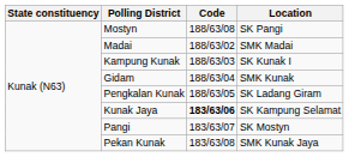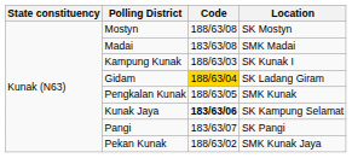Mostyn | Location: SK Pangi -> SK Mostyn
Madai | Code: 188/63/02 -> 183/63/08
Gidam | Code: no background -> gold background
Gidam | Location: SMK Kunak -> SK Ladang Giram
Pengkalan Kunak | Location: SK Ladang Giram -> SMK Kunak
Pangi | Location: SK Mostyn -> SK Pangi
Pekan Kunak | Code: 183/63/08 -> 188/63/02
